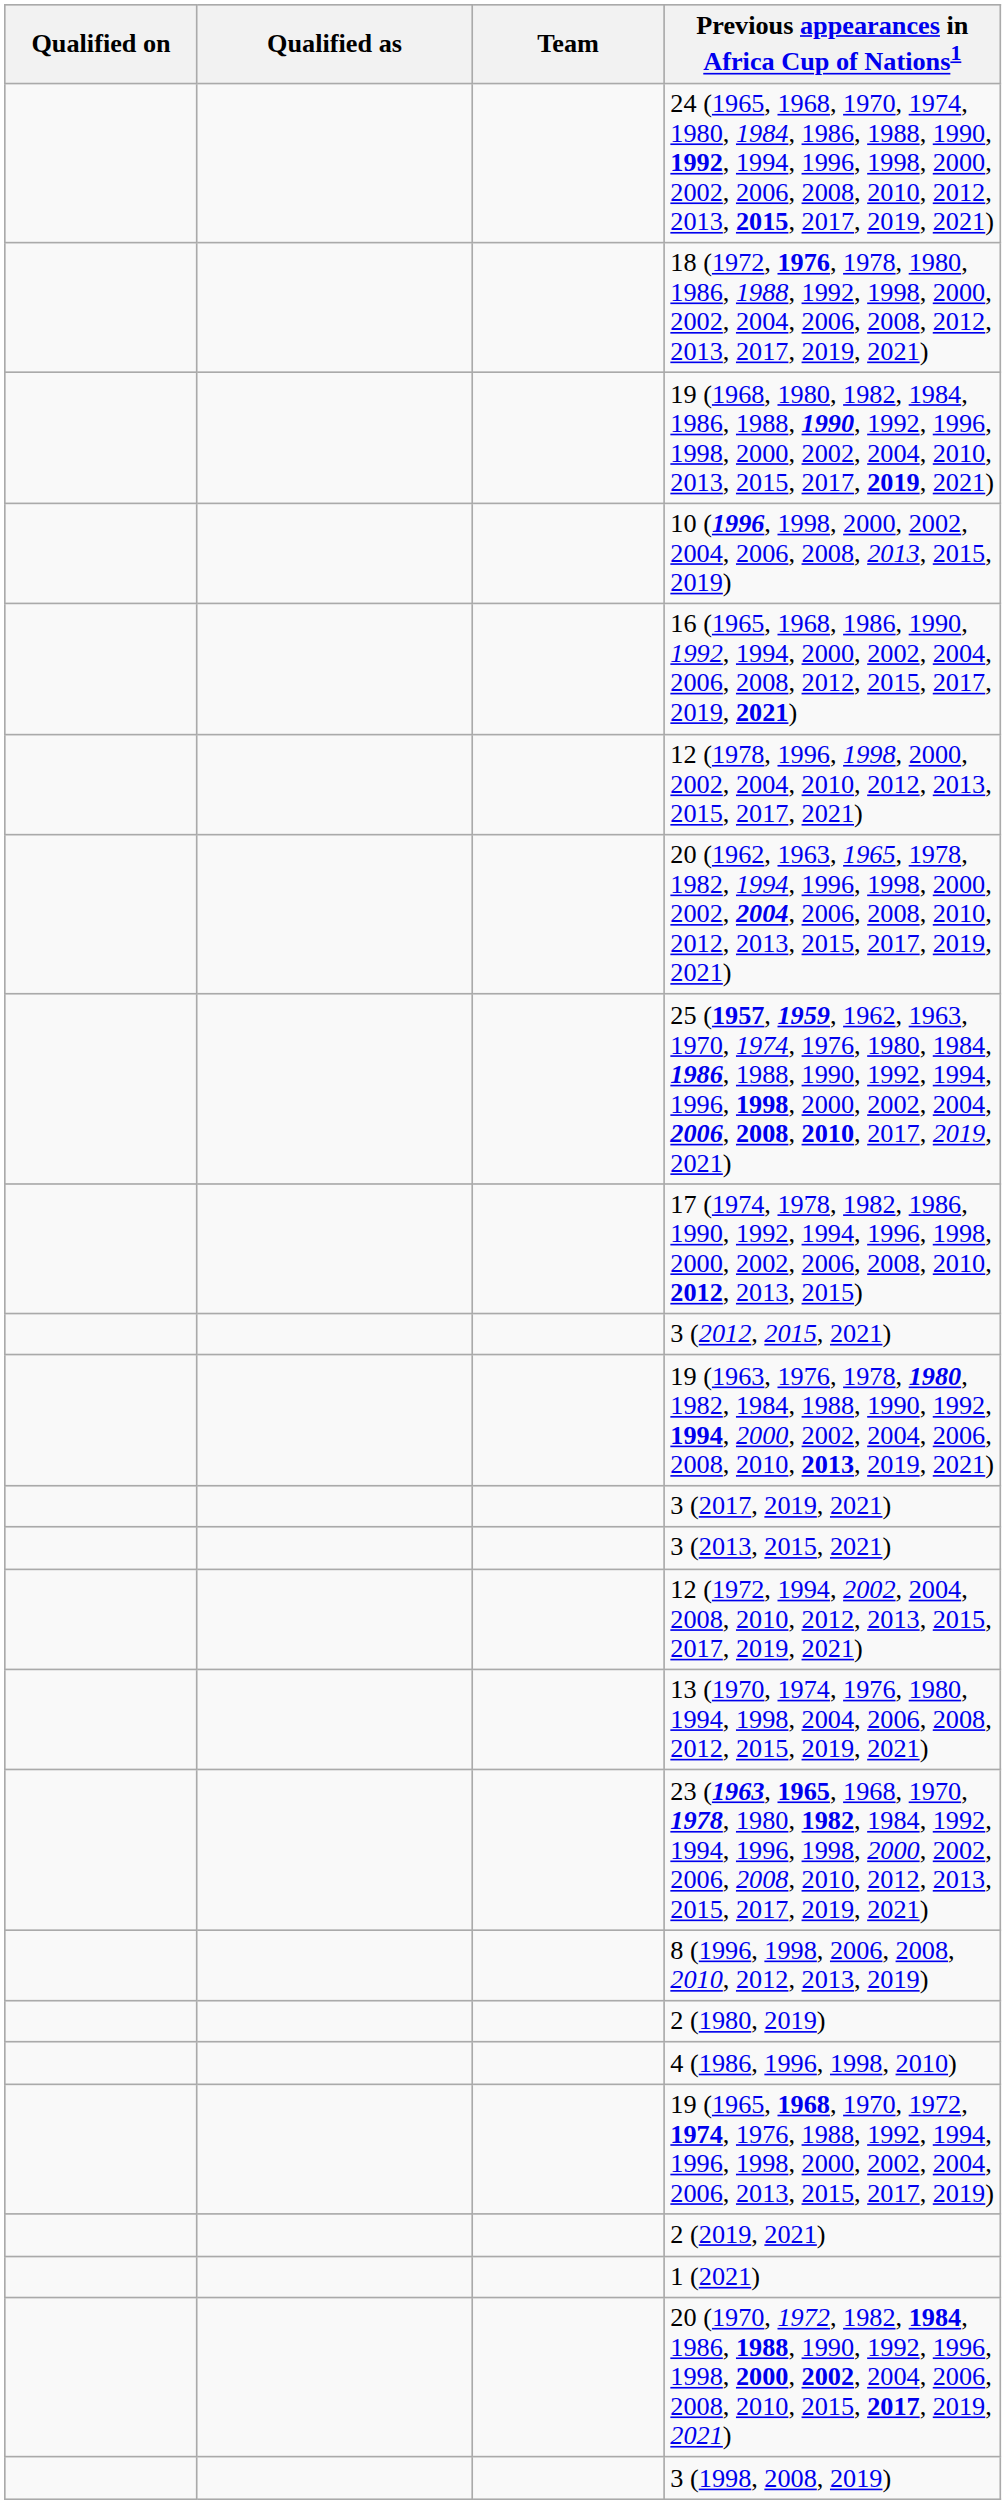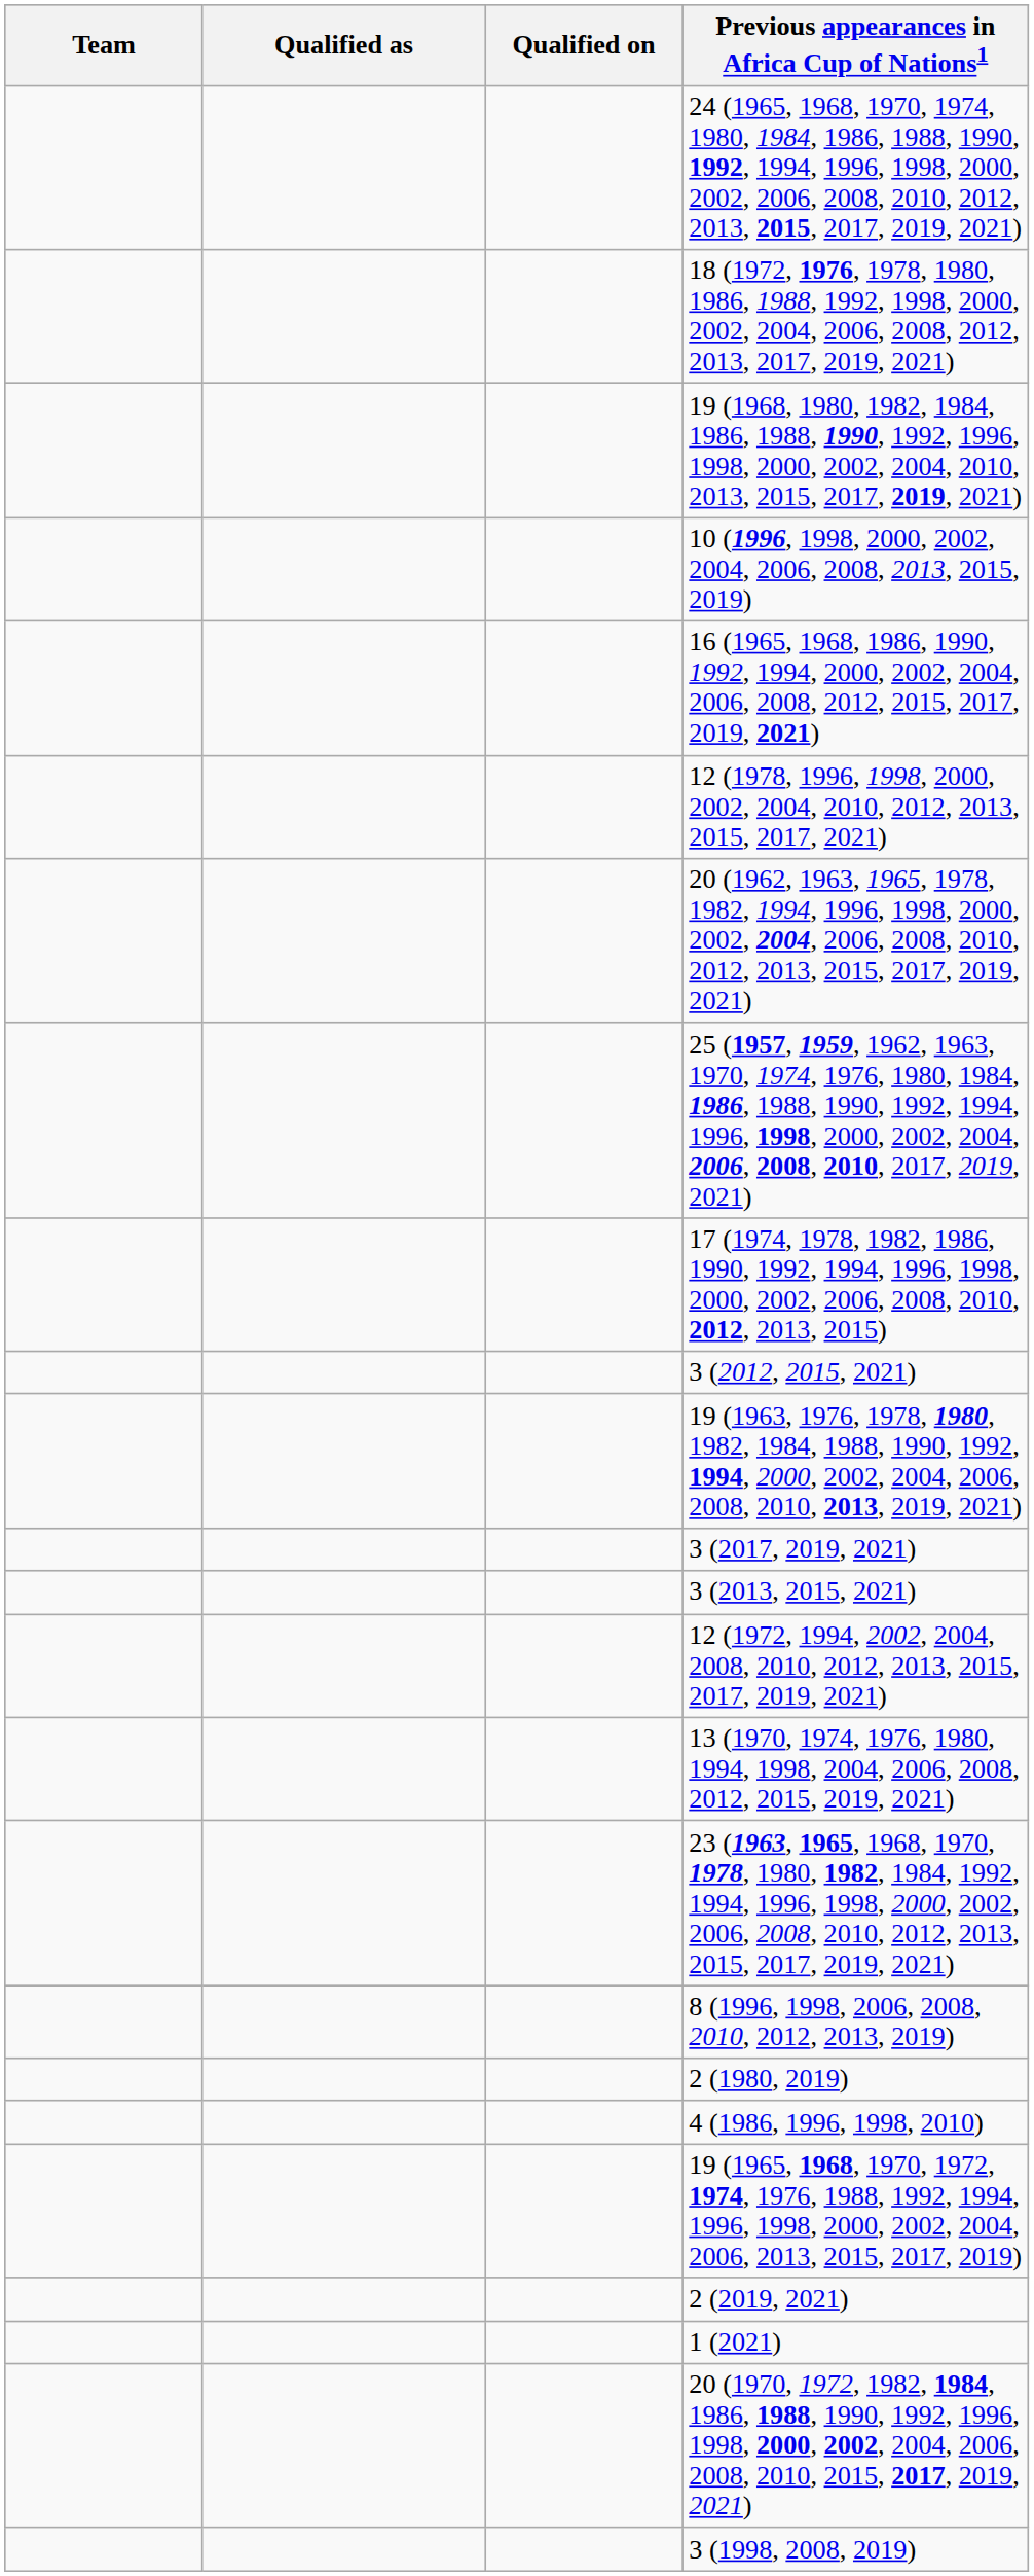columns swapped: Team <-> Qualified on
